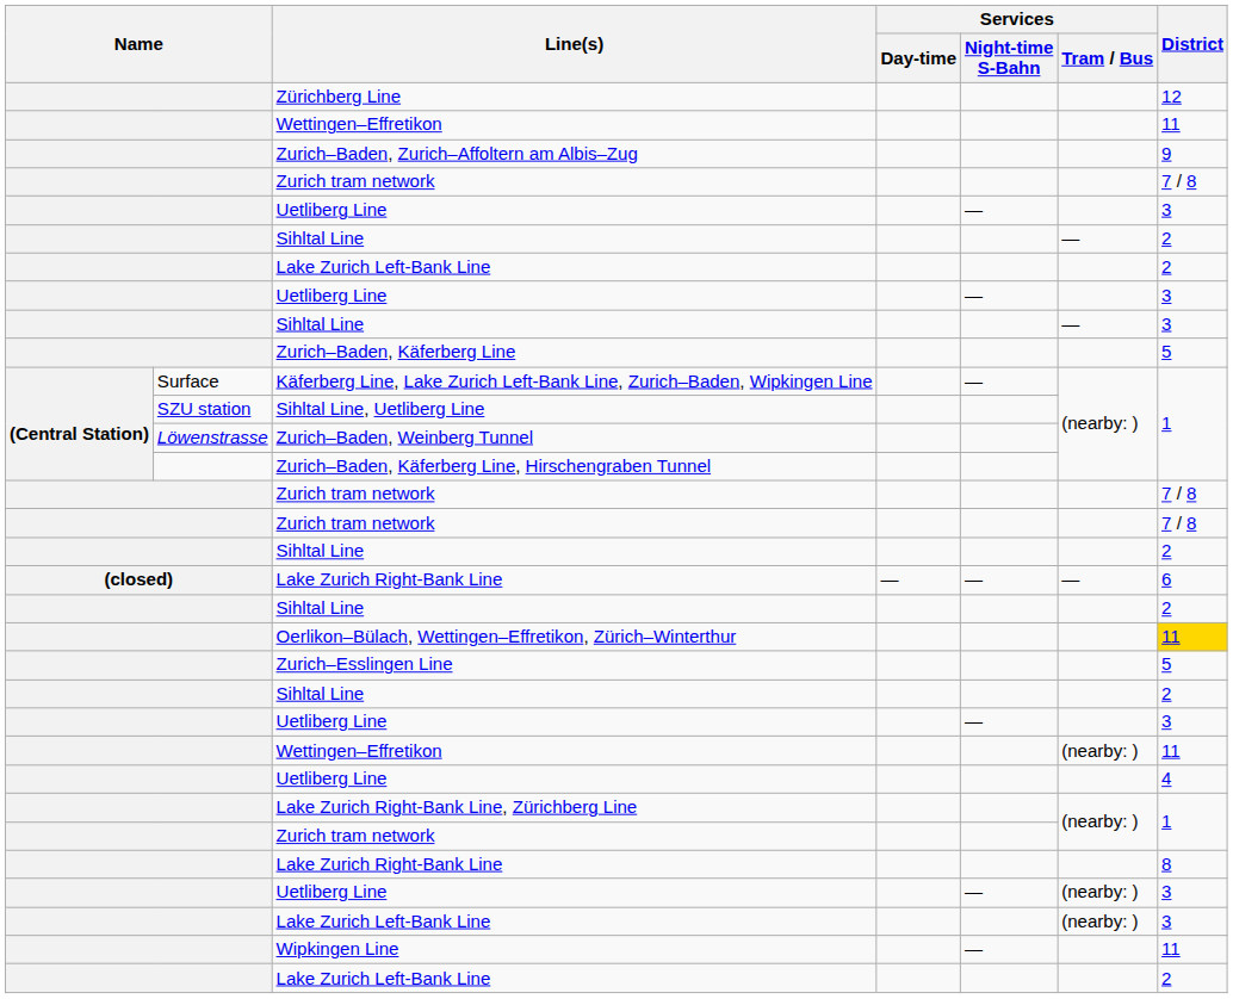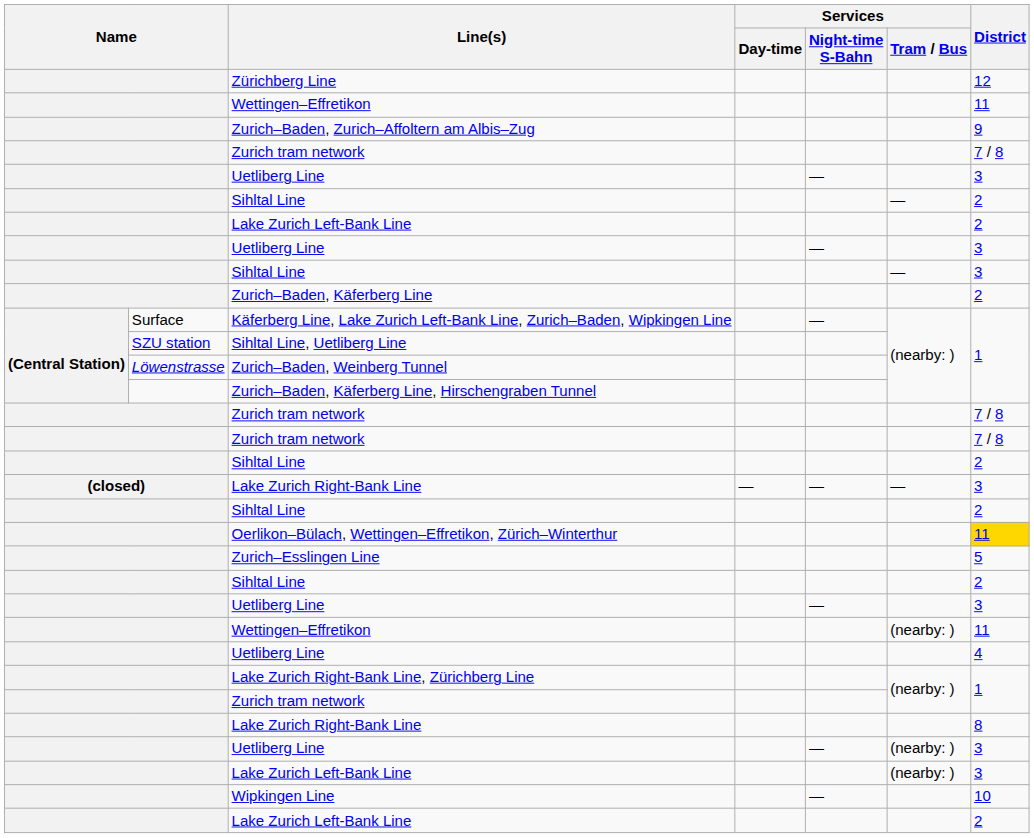Zurich–Baden, Käferberg Line | District: 5 -> 2
(closed) / Lake Zurich Right-Bank Line | District: 6 -> 3
Wipkingen Line | District: 11 -> 10
